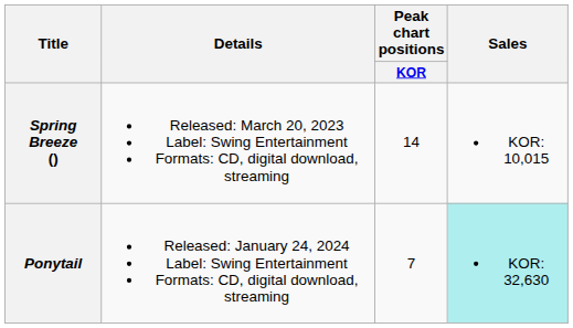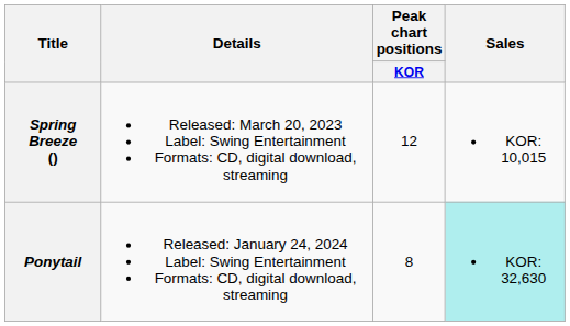Spring Breeze () | Peak chart positions / KOR: 14 -> 12
Ponytail | Peak chart positions / KOR: 7 -> 8
